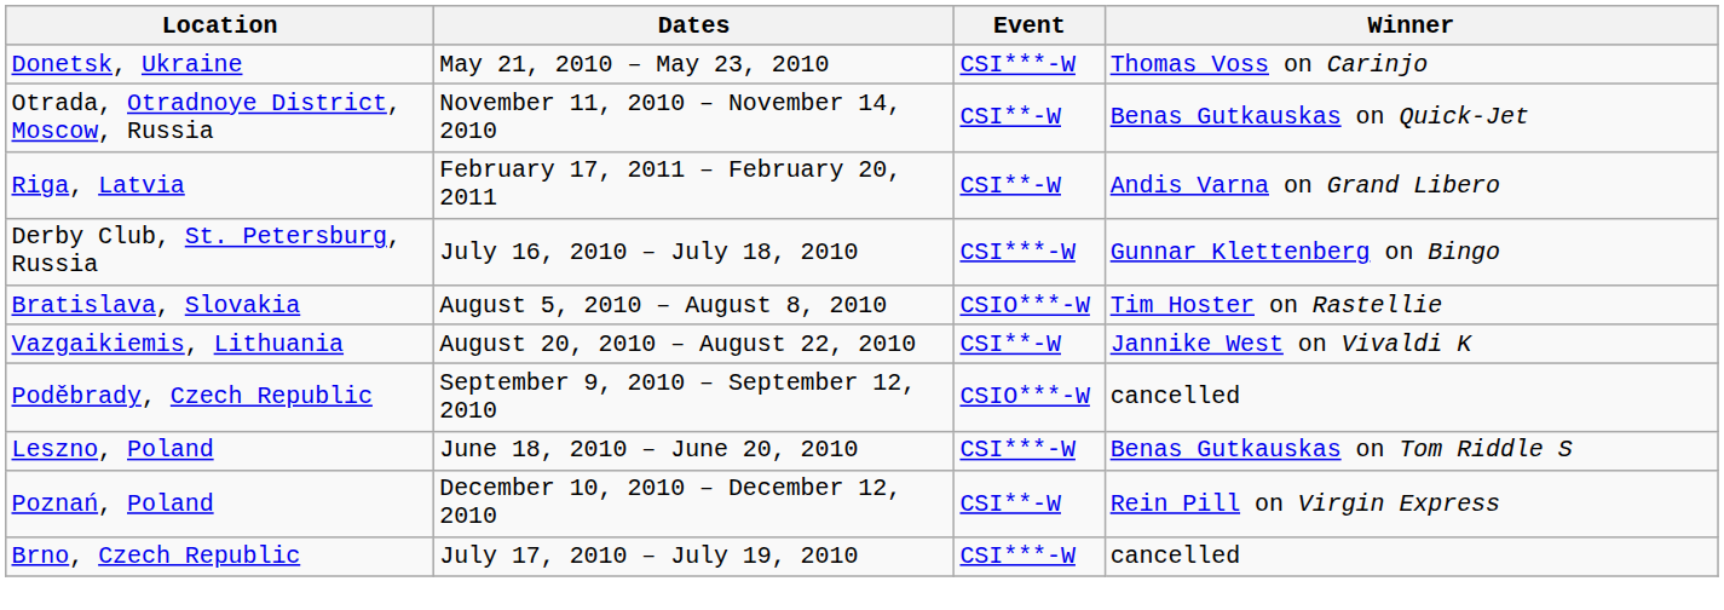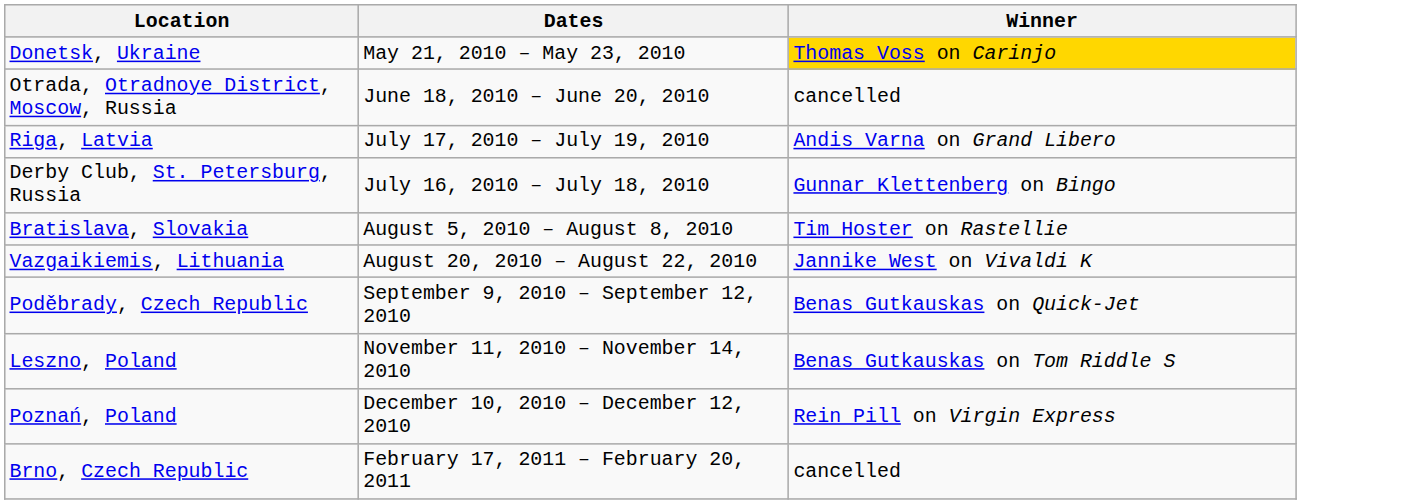- column: Event | CSI***-W | CSI**-W | CSI**-W | CSI***-W | CSIO***-W | CSI**-W | CSIO***-W | CSI***-W | CSI**-W | CSI***-W
Donetsk, Ukraine | Winner: no background -> gold background
Otrada, Otradnoye District, Moscow, Russia | Dates: November 11, 2010 – November 14, 2010 -> June 18, 2010 – June 20, 2010
Otrada, Otradnoye District, Moscow, Russia | Winner: Benas Gutkauskas on Quick-Jet -> cancelled
Riga, Latvia | Dates: February 17, 2011 – February 20, 2011 -> July 17, 2010 – July 19, 2010
Poděbrady, Czech Republic | Winner: cancelled -> Benas Gutkauskas on Quick-Jet
Leszno, Poland | Dates: June 18, 2010 – June 20, 2010 -> November 11, 2010 – November 14, 2010
Brno, Czech Republic | Dates: July 17, 2010 – July 19, 2010 -> February 17, 2011 – February 20, 2011
